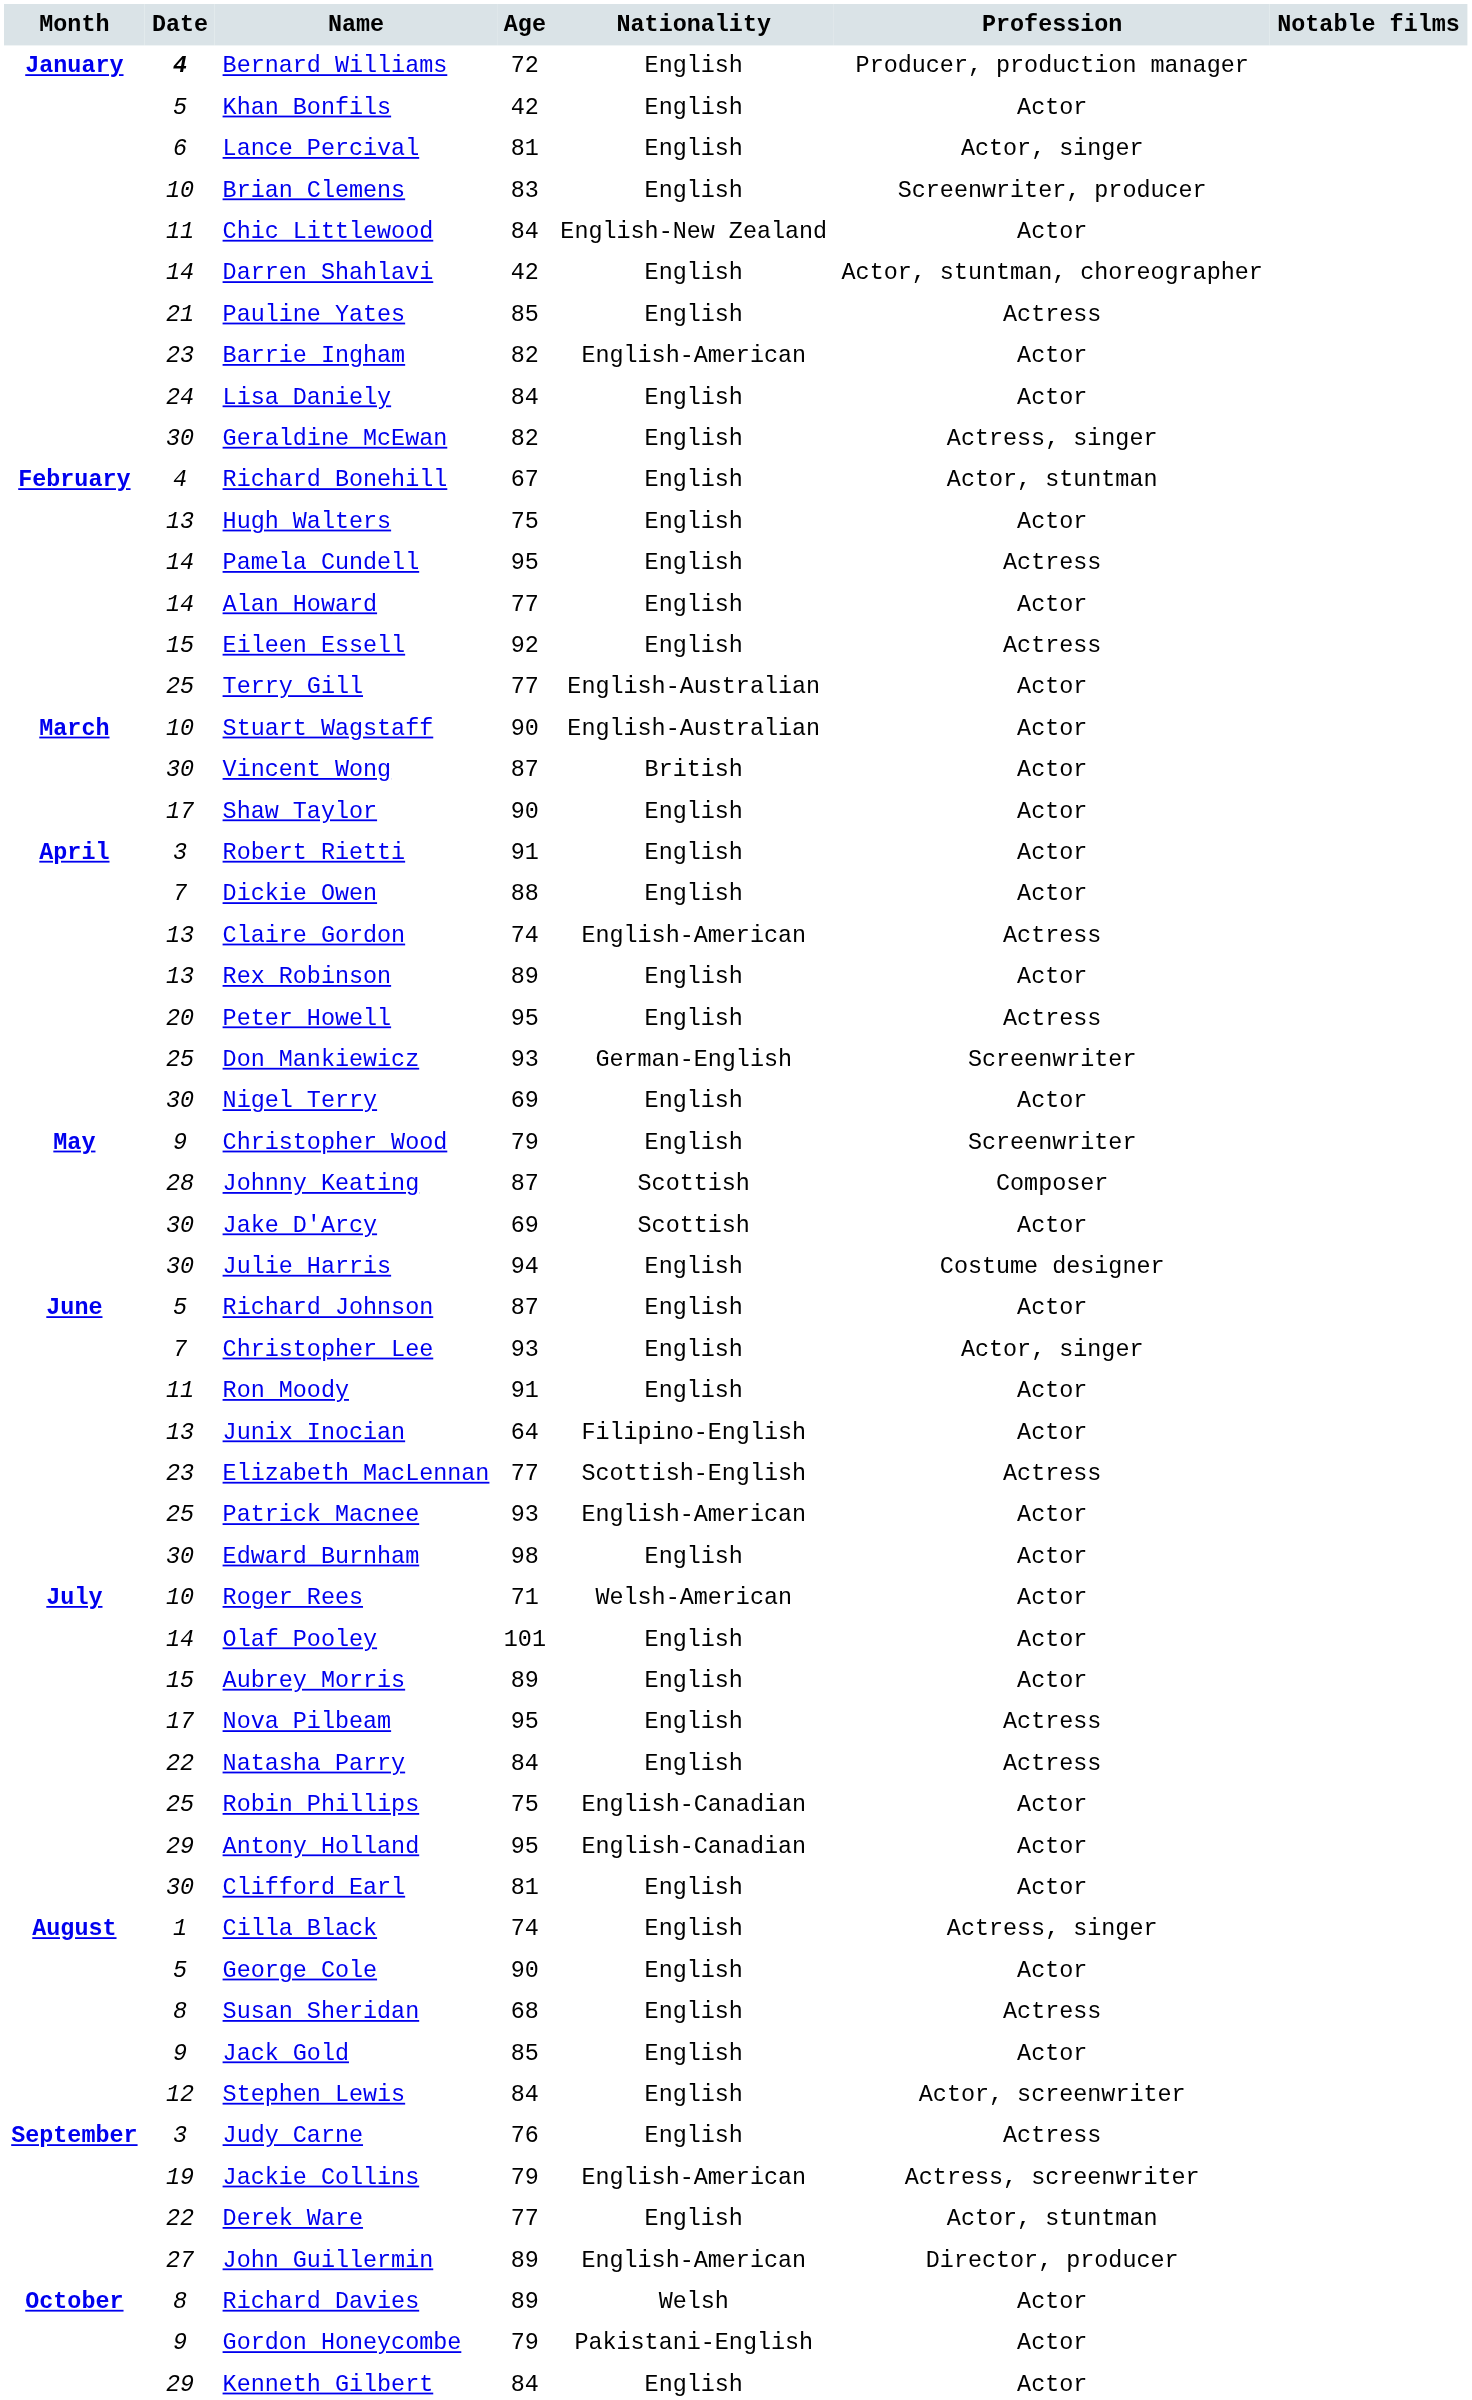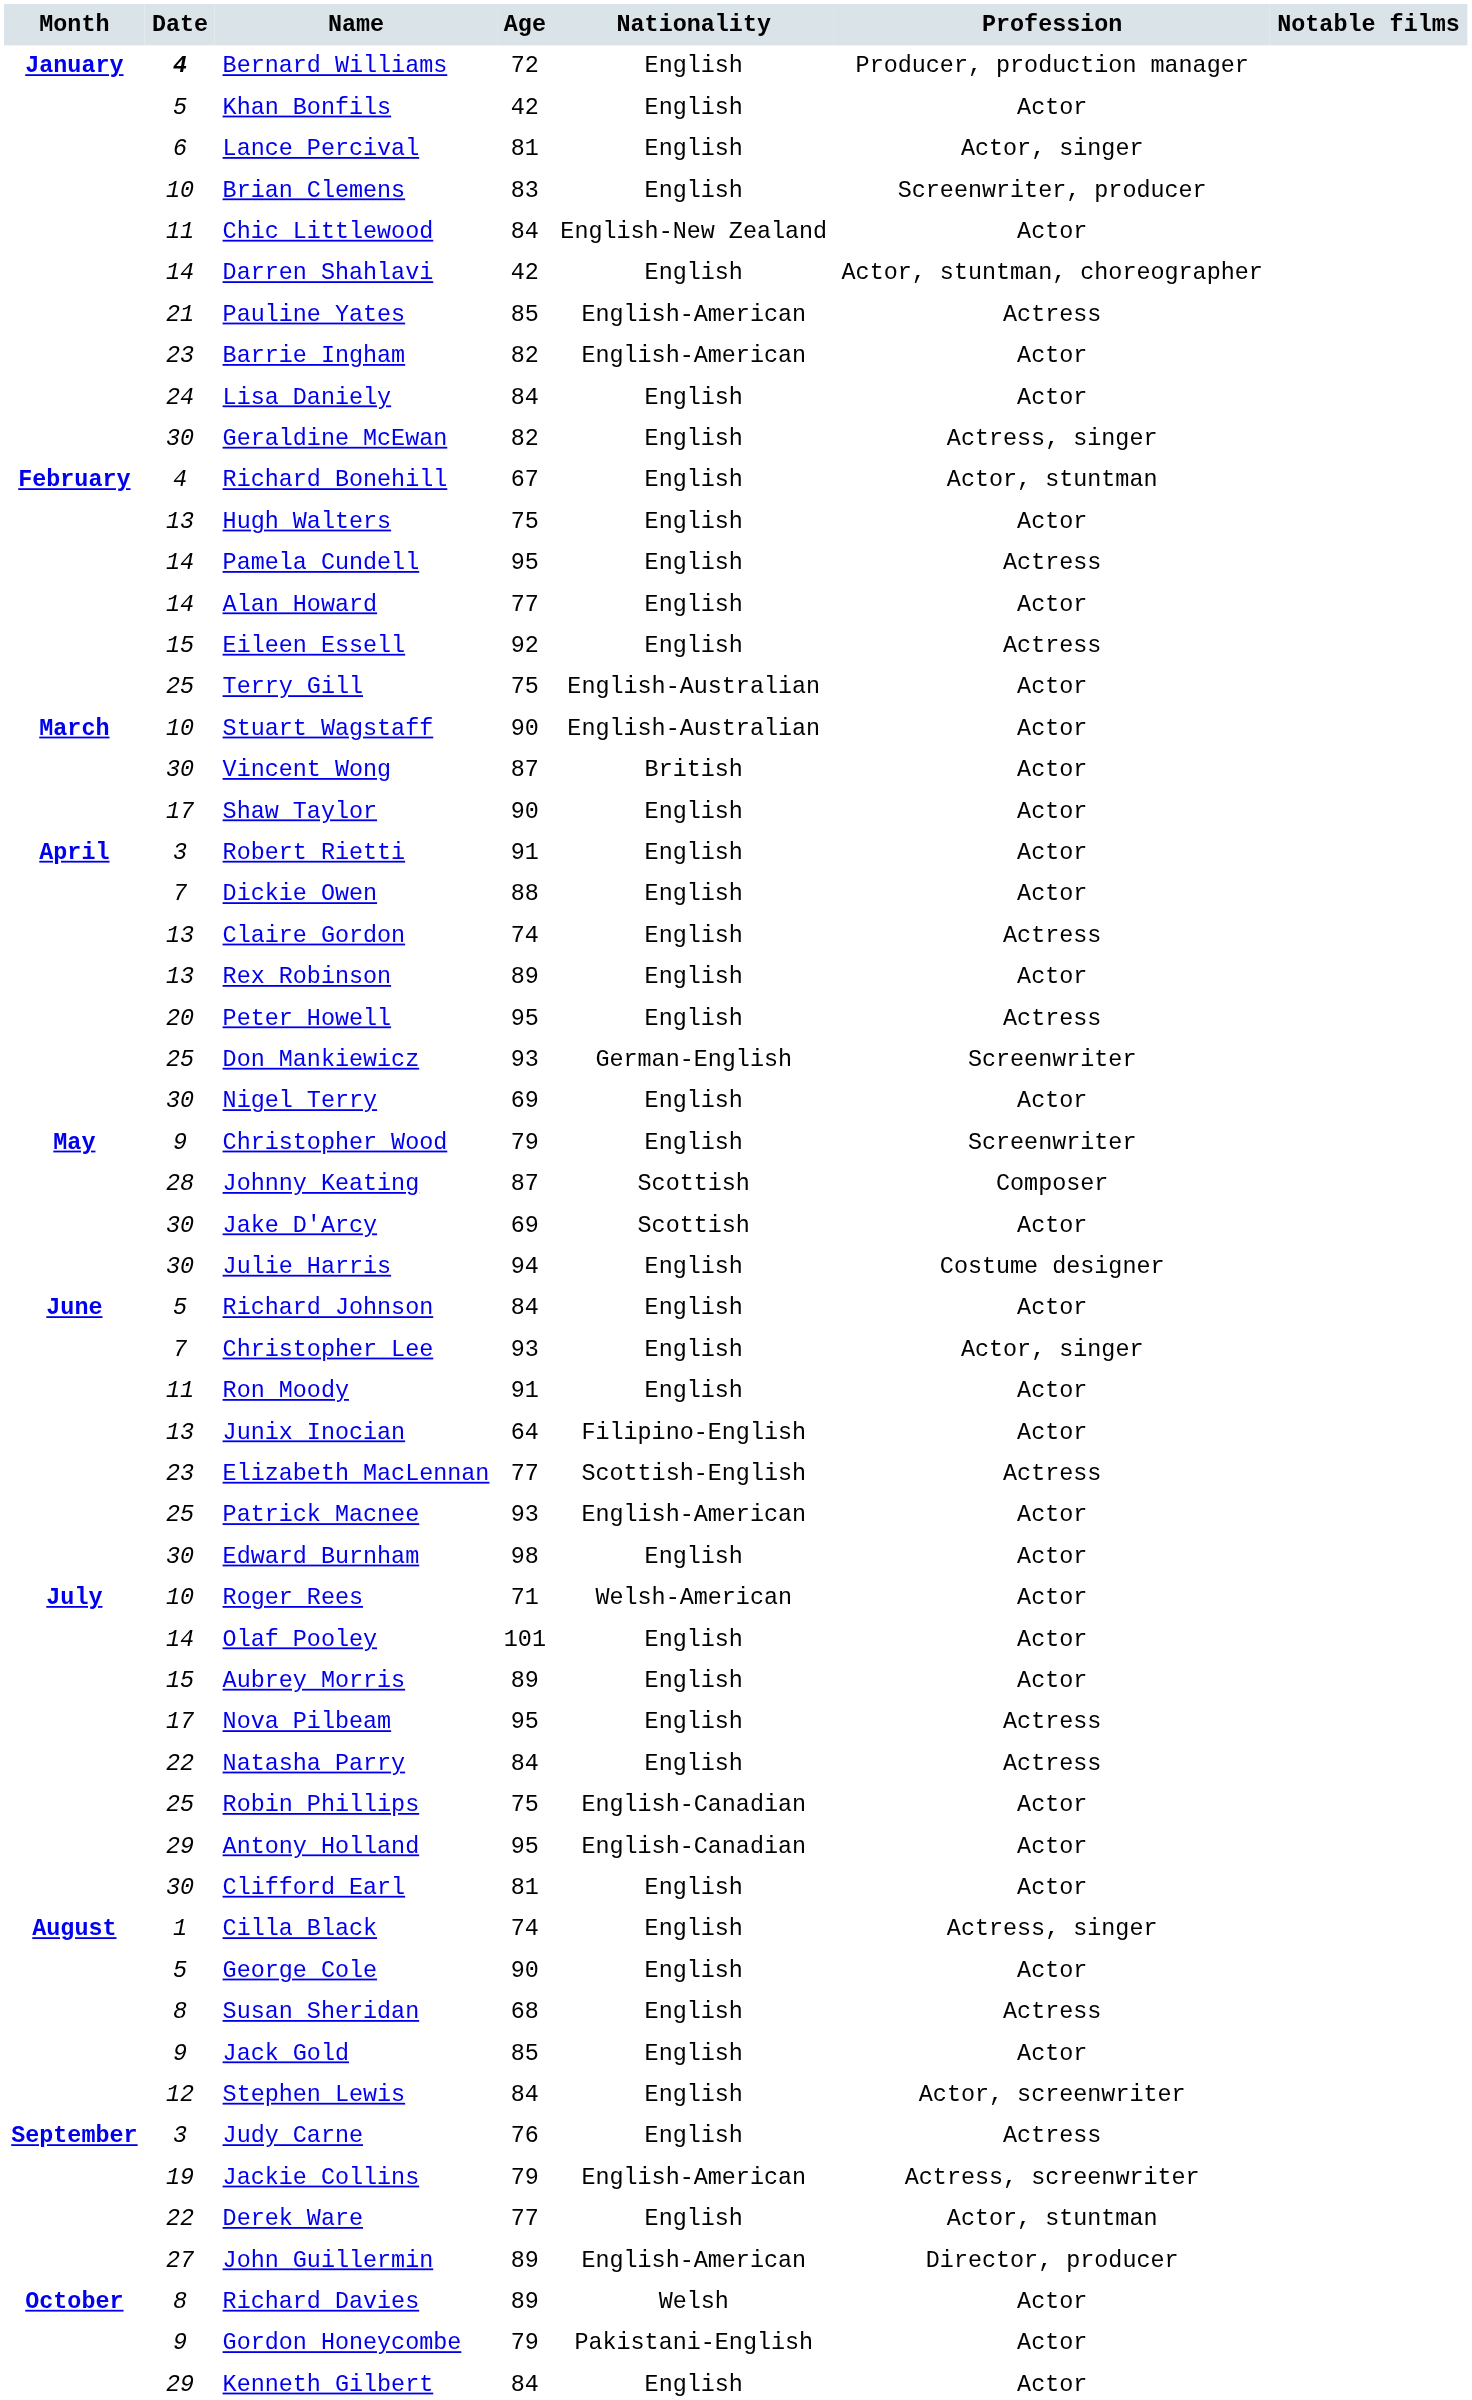Pauline Yates | Nationality: English -> English-American
Terry Gill | Age: 77 -> 75
Claire Gordon | Nationality: English-American -> English
Richard Johnson | Age: 87 -> 84
